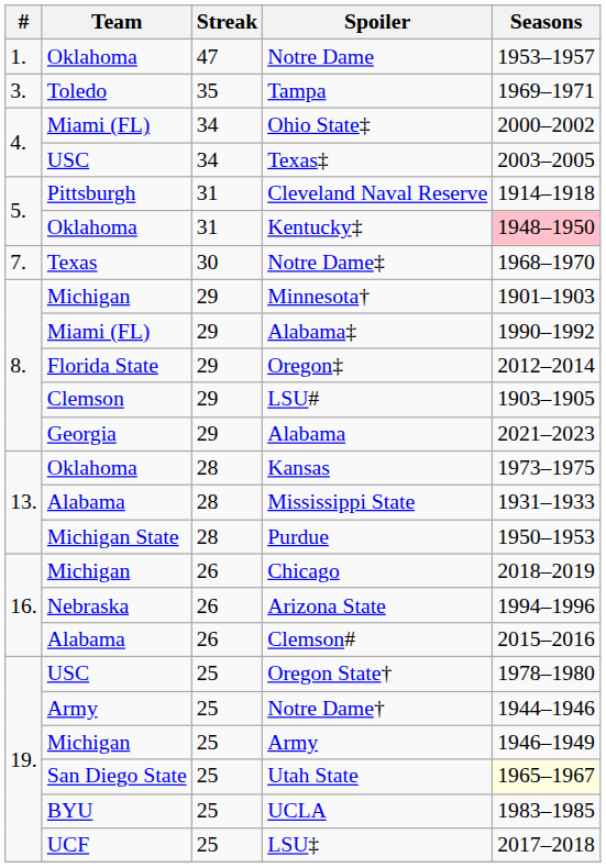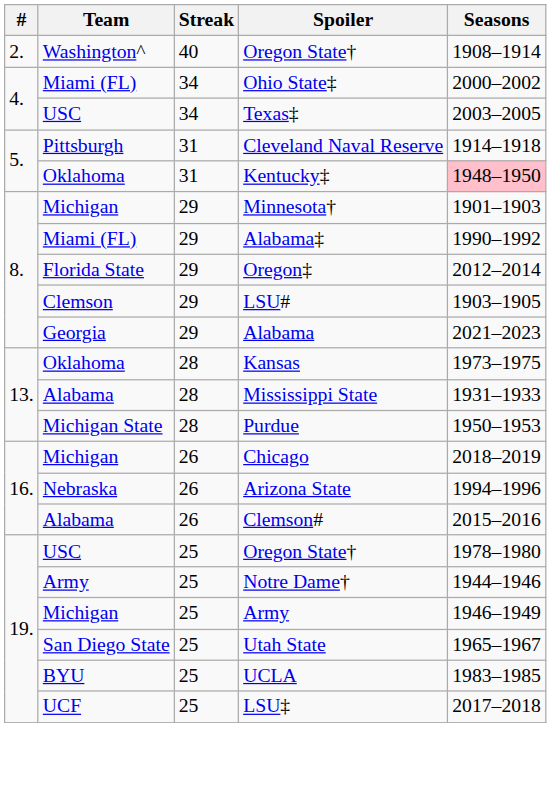- row: 1. | Oklahoma | 47 | Notre Dame | 1953–1957
+ row: 2. | Washington^ | 40 | Oregon State† | 1908–1914
- row: 3. | Toledo | 35 | Tampa | 1969–1971
- row: 7. | Texas | 30 | Notre Dame‡ | 1968–1970
Utah State | Seasons: lightyellow background -> no background
